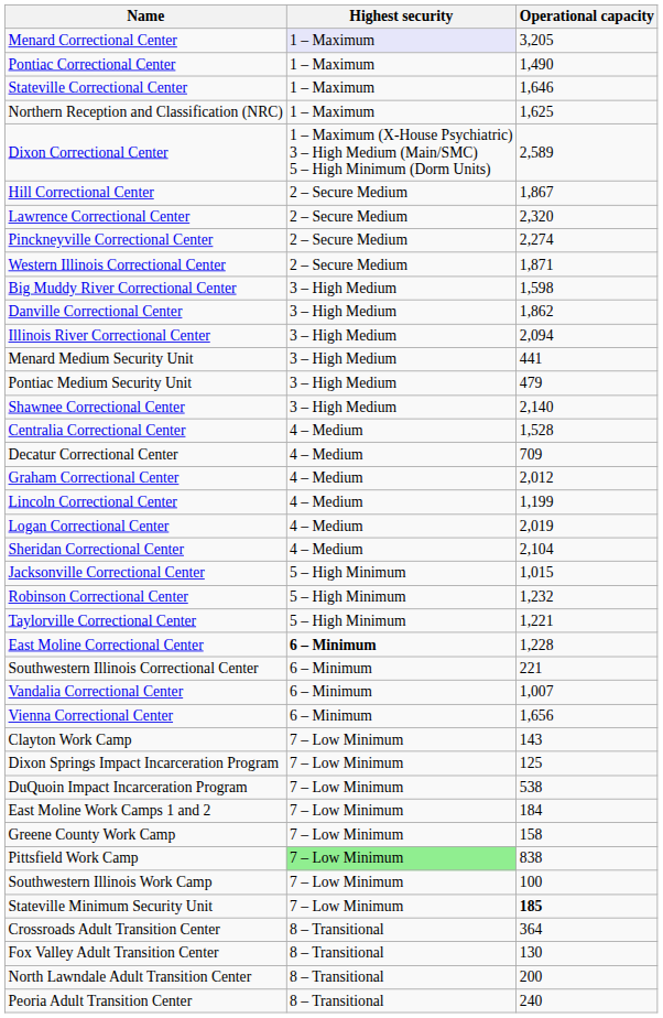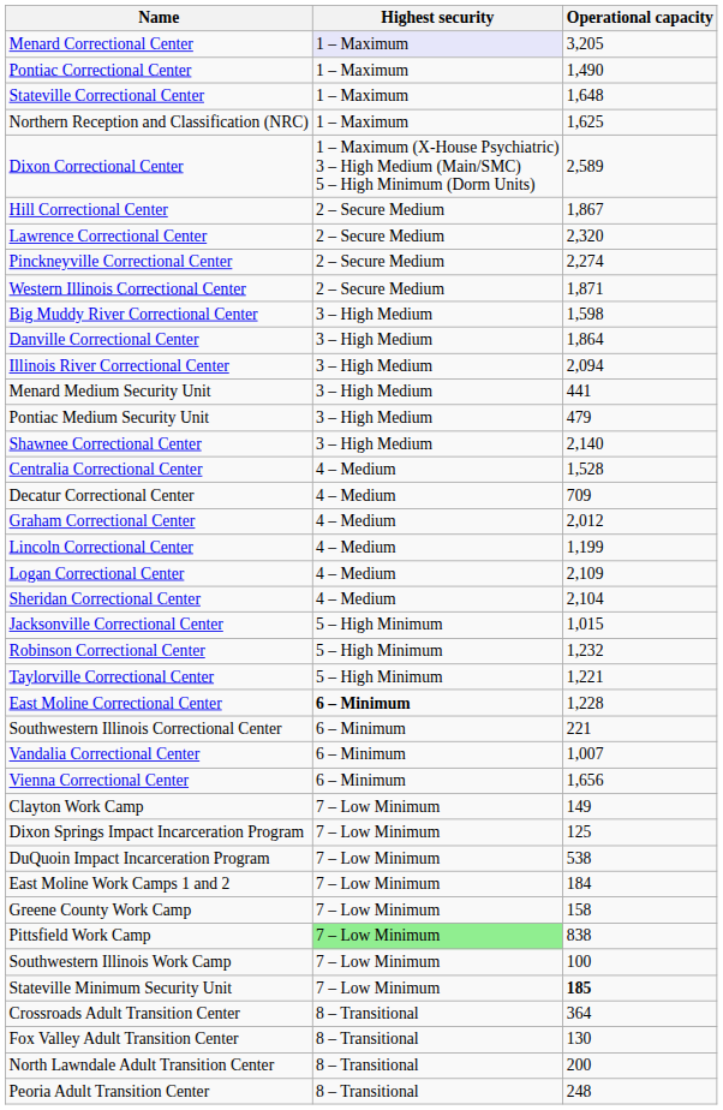Stateville Correctional Center | Operational capacity: 1,646 -> 1,648
Danville Correctional Center | Operational capacity: 1,862 -> 1,864
Logan Correctional Center | Operational capacity: 2,019 -> 2,109
Clayton Work Camp | Operational capacity: 143 -> 149
Peoria Adult Transition Center | Operational capacity: 240 -> 248
